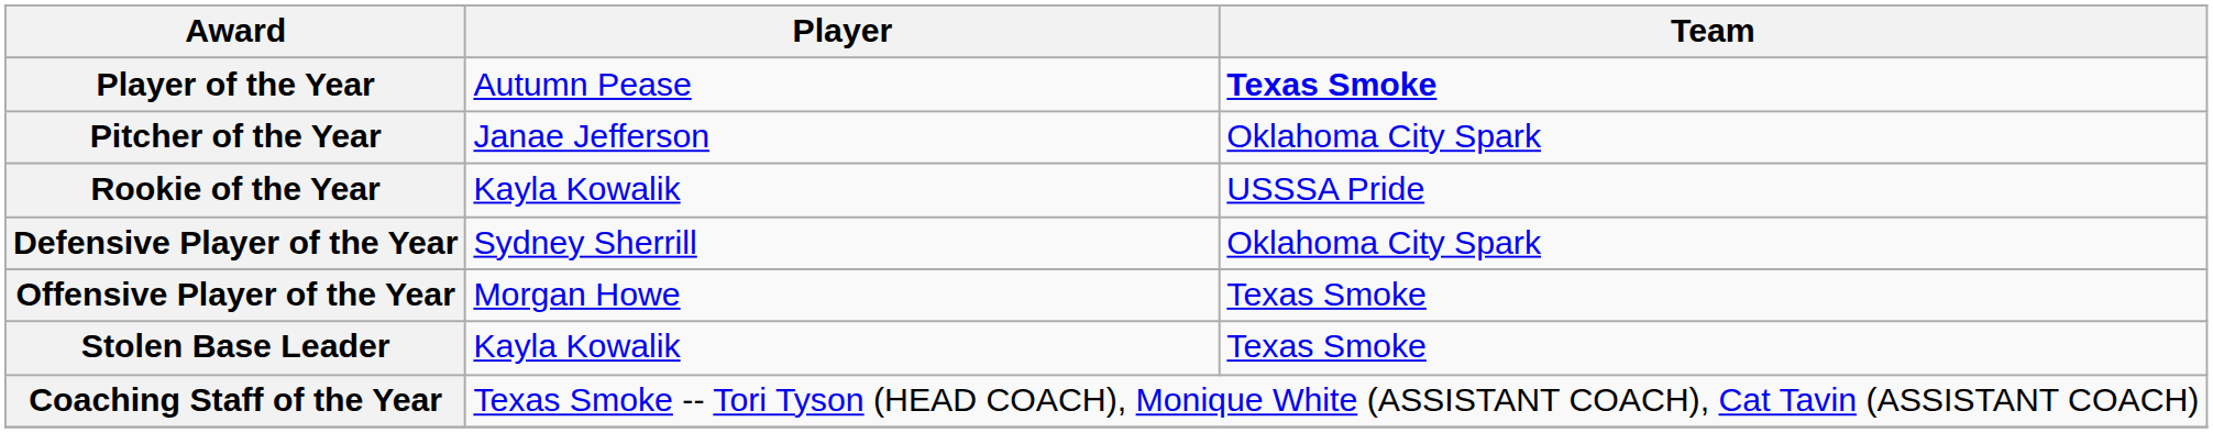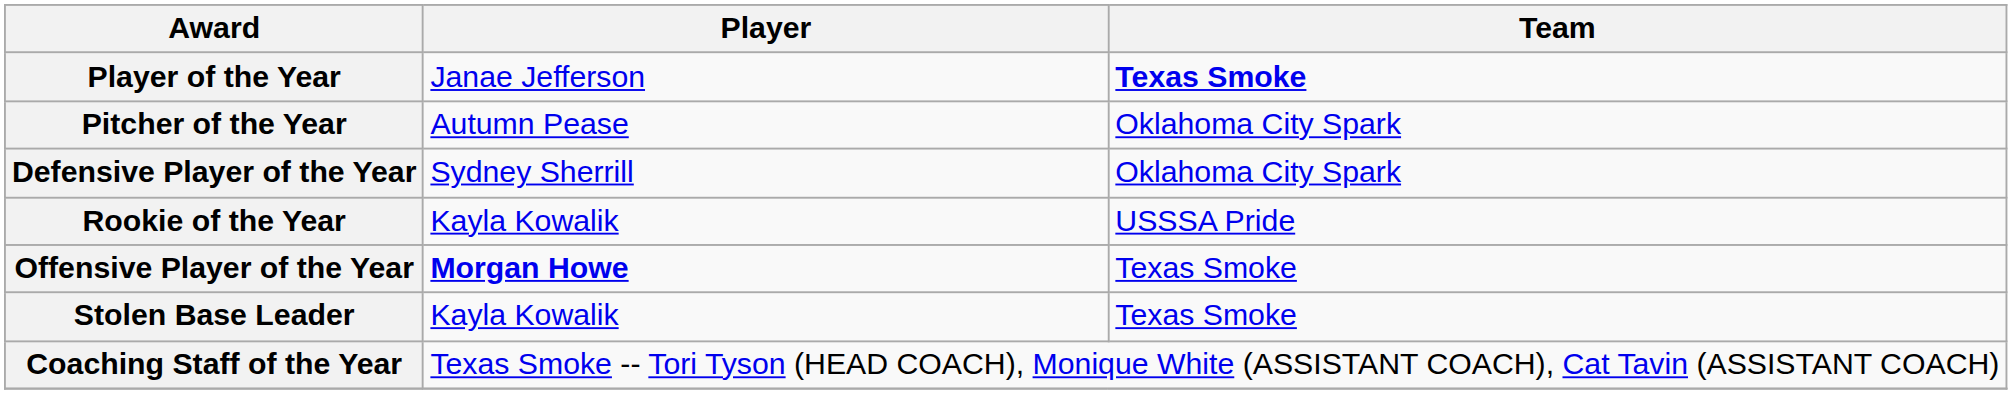Player of the Year | Player: Autumn Pease -> Janae Jefferson
Pitcher of the Year | Player: Janae Jefferson -> Autumn Pease
rows swapped: Rookie of the Year <-> Defensive Player of the Year
Offensive Player of the Year | Player: normal -> bold
